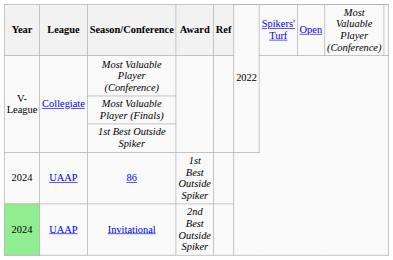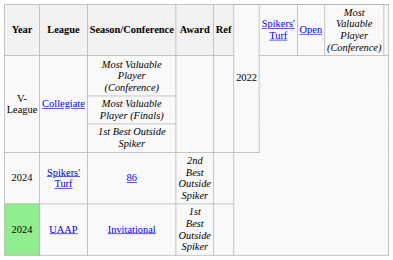86 | League: UAAP -> Spikers' Turf
86 | Award: 1st Best Outside Spiker -> 2nd Best Outside Spiker
Invitational | Award: 2nd Best Outside Spiker -> 1st Best Outside Spiker
